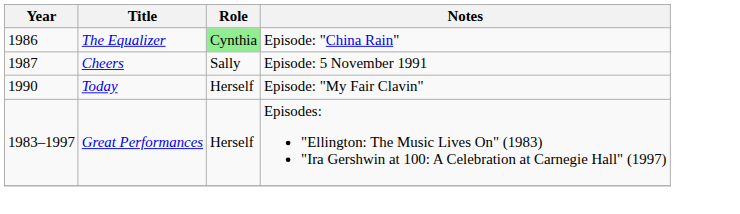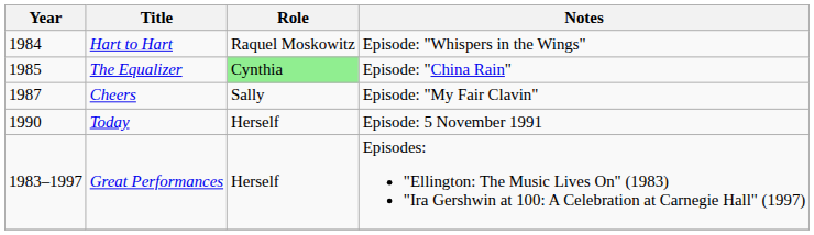+ row: 1984 | Hart to Hart | Raquel Moskowitz | Episode: "Whispers in the Wings"
The Equalizer | Year: 1986 -> 1985
Cheers | Notes: Episode: 5 November 1991 -> Episode: "My Fair Clavin"
Today | Notes: Episode: "My Fair Clavin" -> Episode: 5 November 1991
